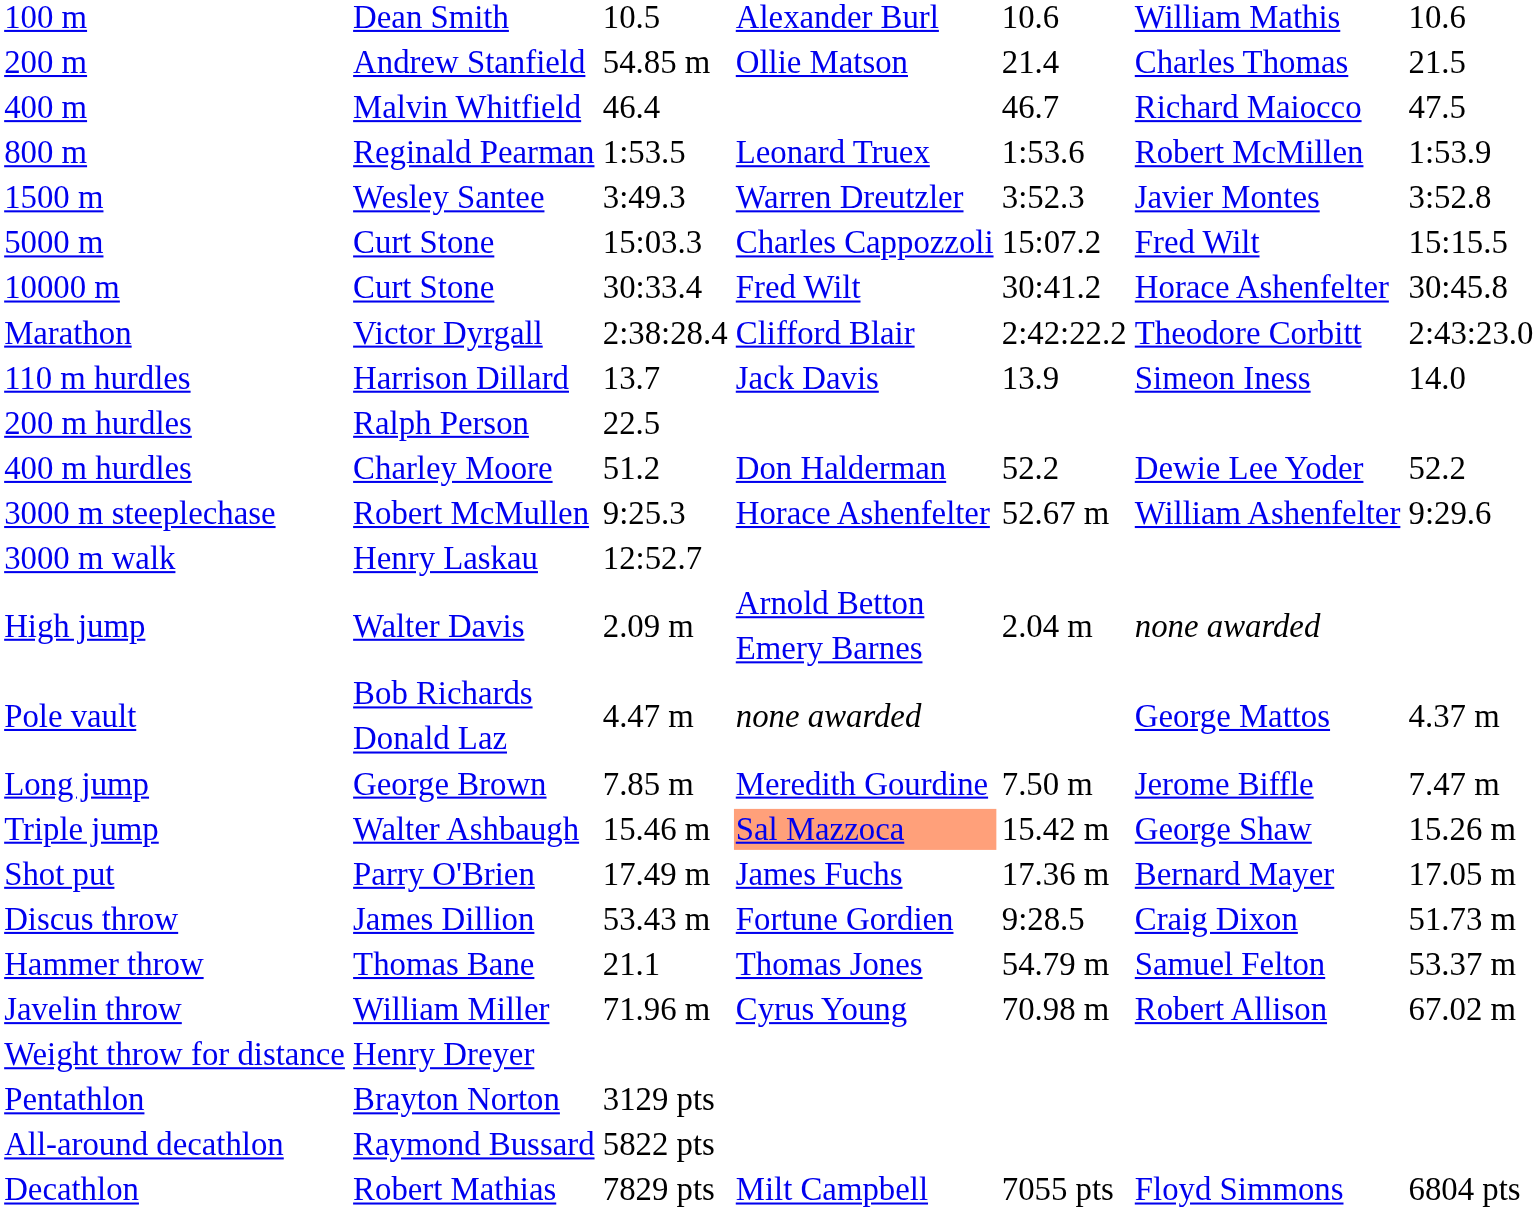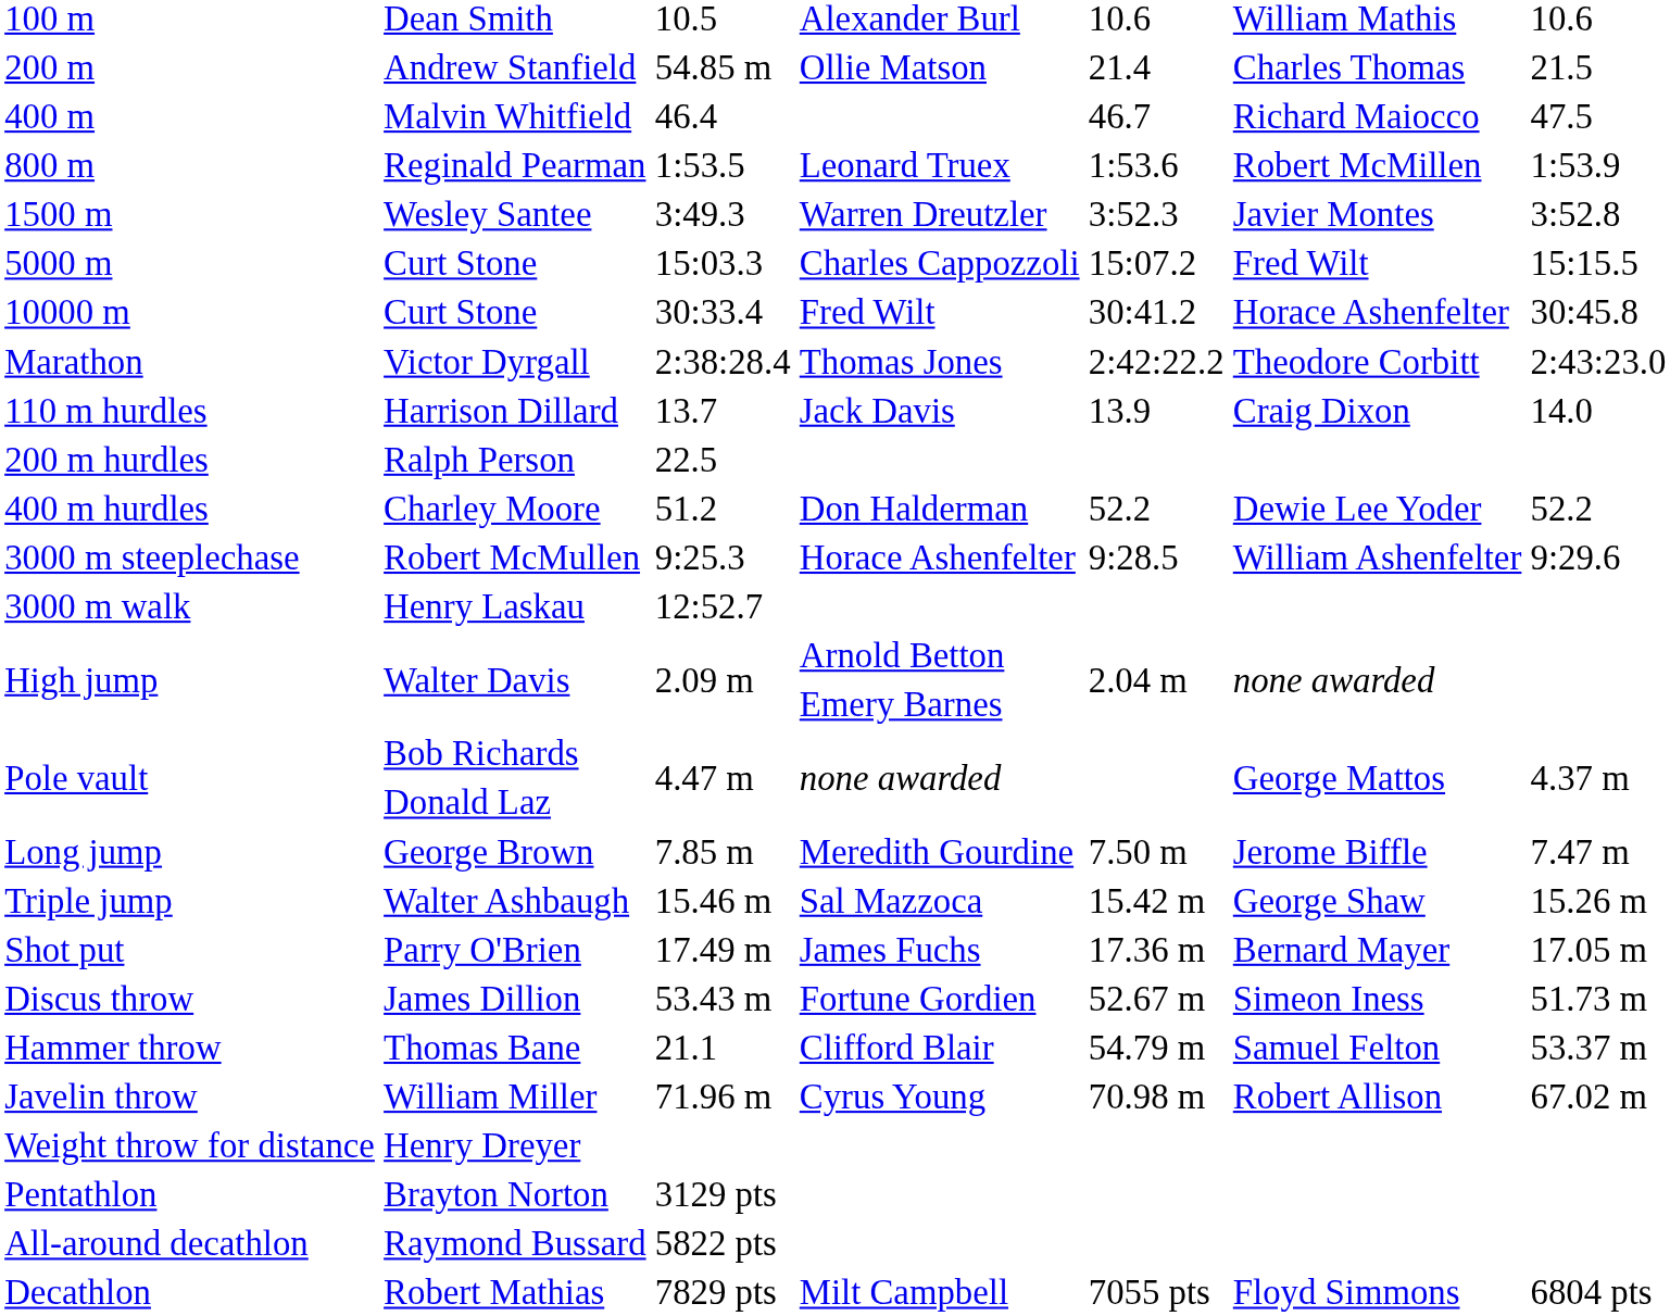Marathon | column 4: Clifford Blair -> Thomas Jones
110 m hurdles | column 6: Simeon Iness -> Craig Dixon
3000 m steeplechase | column 5: 52.67 m -> 9:28.5
Triple jump | column 4: lightsalmon background -> no background
Discus throw | column 5: 9:28.5 -> 52.67 m
Discus throw | column 6: Craig Dixon -> Simeon Iness
Hammer throw | column 4: Thomas Jones -> Clifford Blair
